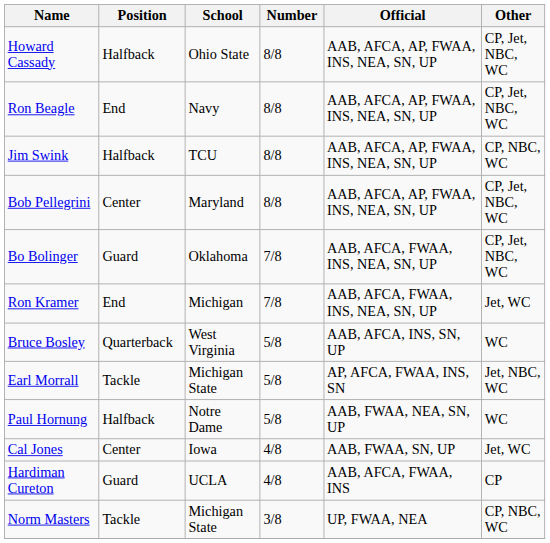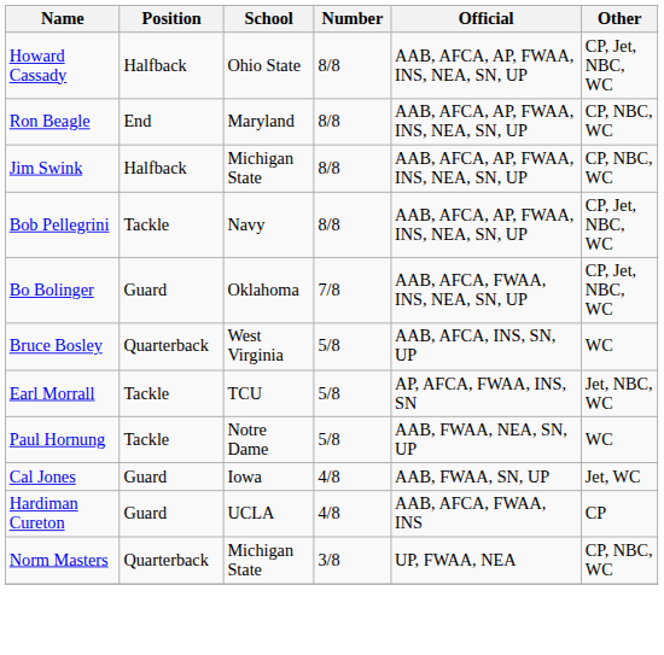Ron Beagle | School: Navy -> Maryland
Ron Beagle | Other: CP, Jet, NBC, WC -> CP, NBC, WC
Jim Swink | School: TCU -> Michigan State
Bob Pellegrini | Position: Center -> Tackle
Bob Pellegrini | School: Maryland -> Navy
- row: Ron Kramer | End | Michigan | 7/8 | AAB, AFCA, FWAA, INS, NEA, SN, UP | Jet, WC
Earl Morrall | School: Michigan State -> TCU
Paul Hornung | Position: Halfback -> Tackle
Cal Jones | Position: Center -> Guard
Norm Masters | Position: Tackle -> Quarterback
